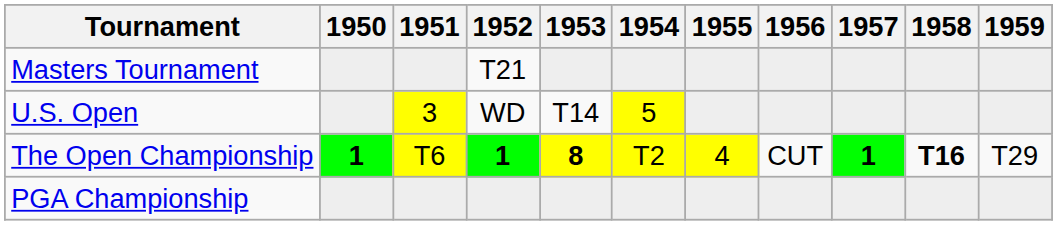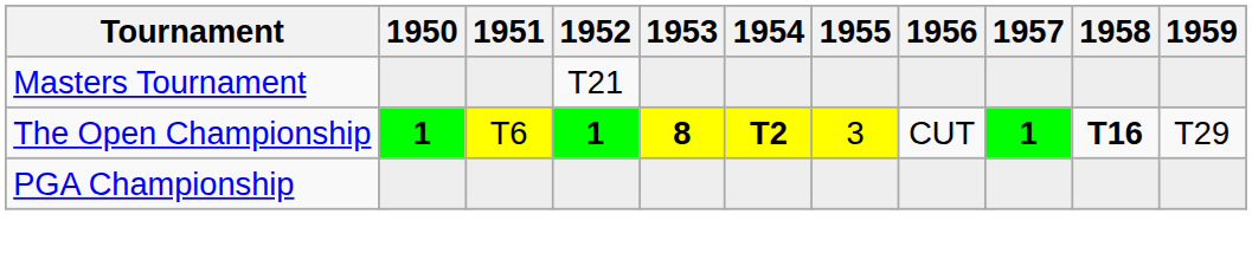- row: U.S. Open | 3 | WD | T14 | 5
The Open Championship | 1954: normal -> bold
The Open Championship | 1955: 4 -> 3
